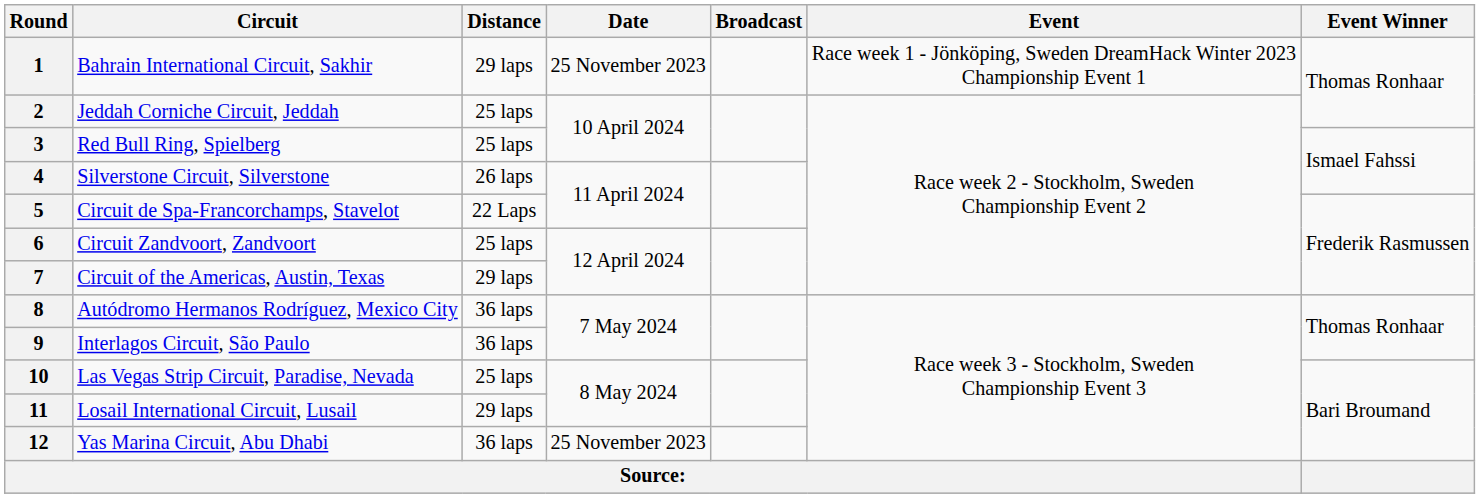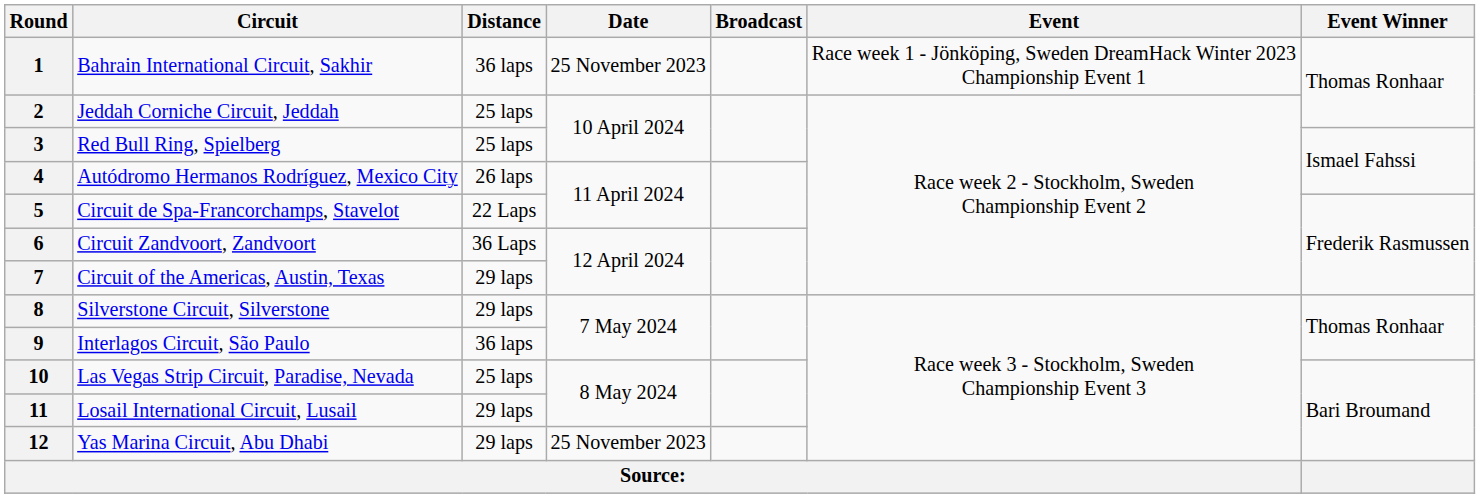1 | Distance: 29 laps -> 36 laps
4 | Circuit: Silverstone Circuit, Silverstone -> Autódromo Hermanos Rodríguez, Mexico City
6 | Distance: 25 laps -> 36 Laps
8 | Circuit: Autódromo Hermanos Rodríguez, Mexico City -> Silverstone Circuit, Silverstone
8 | Distance: 36 laps -> 29 laps
12 | Distance: 36 laps -> 29 laps
